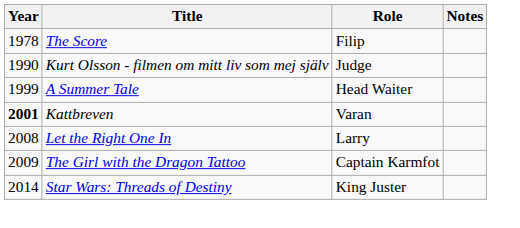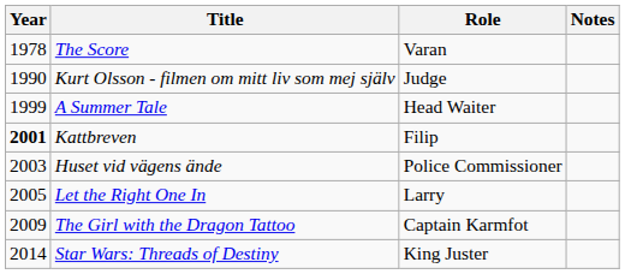The Score | Role: Filip -> Varan
Kattbreven | Role: Varan -> Filip
+ row: 2003 | Huset vid vägens ände | Police Commissioner
Let the Right One In | Year: 2008 -> 2005
